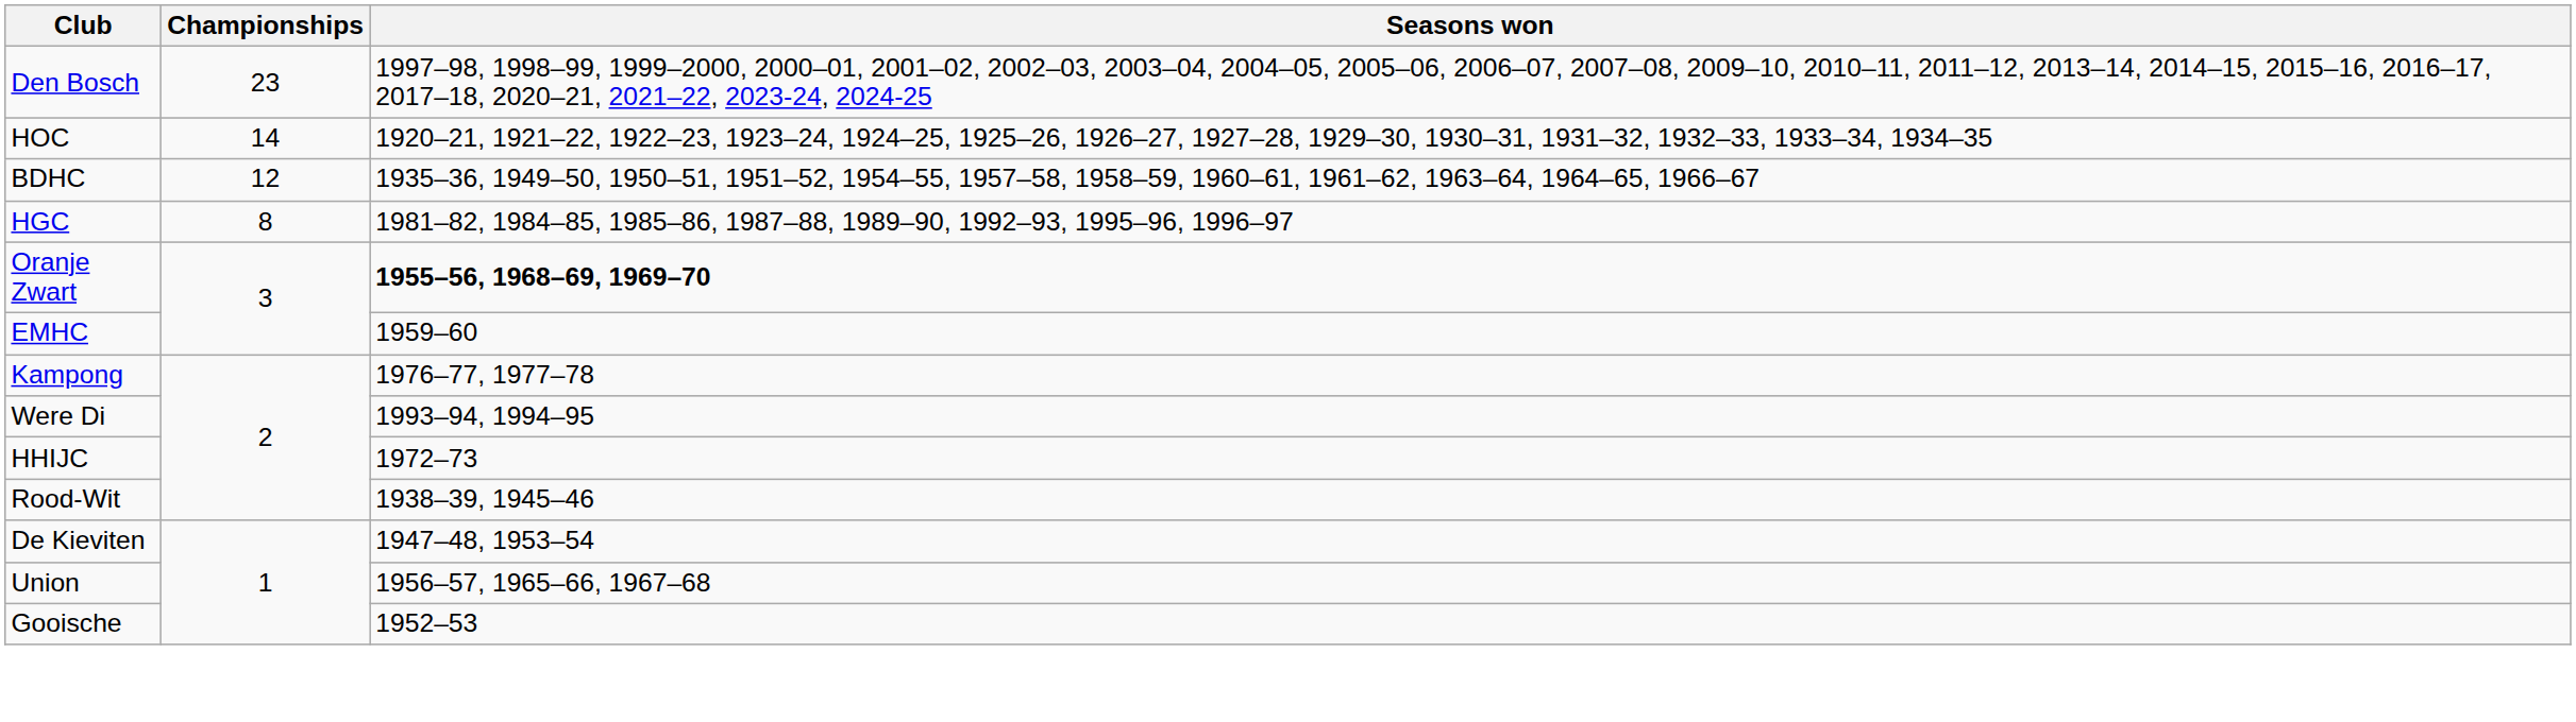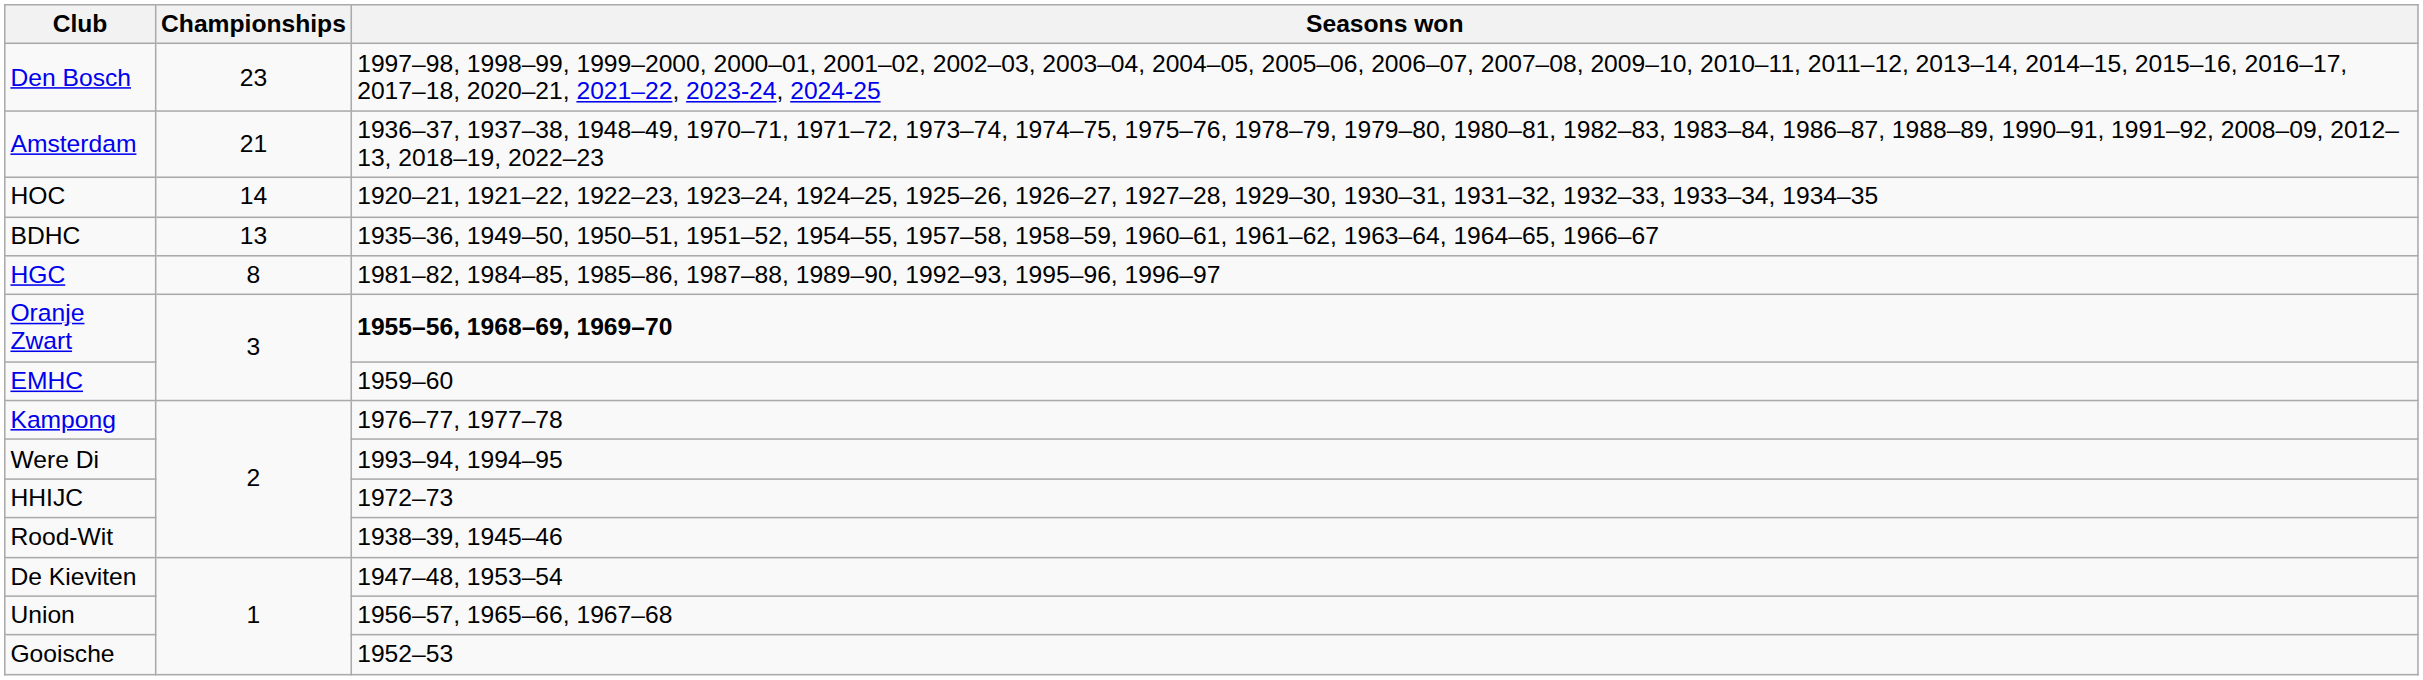+ row: Amsterdam | 21 | 1936–37, 1937–38, 1948–49, 1970–71, 1971–72, 1973–74, 1974–75, 1975–76, 1978–79, 1979–80, 1980–81, 1982–83, 1983–84, 1986–87, 1988–89, 1990–91, 1991–92, 2008–09, 2012–13, 2018–19, 2022–23
BDHC | Championships: 12 -> 13
